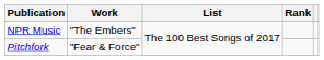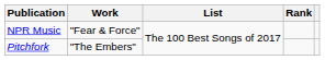NPR Music | Work: "The Embers" -> "Fear & Force"
Pitchfork | Work: "Fear & Force" -> "The Embers"
